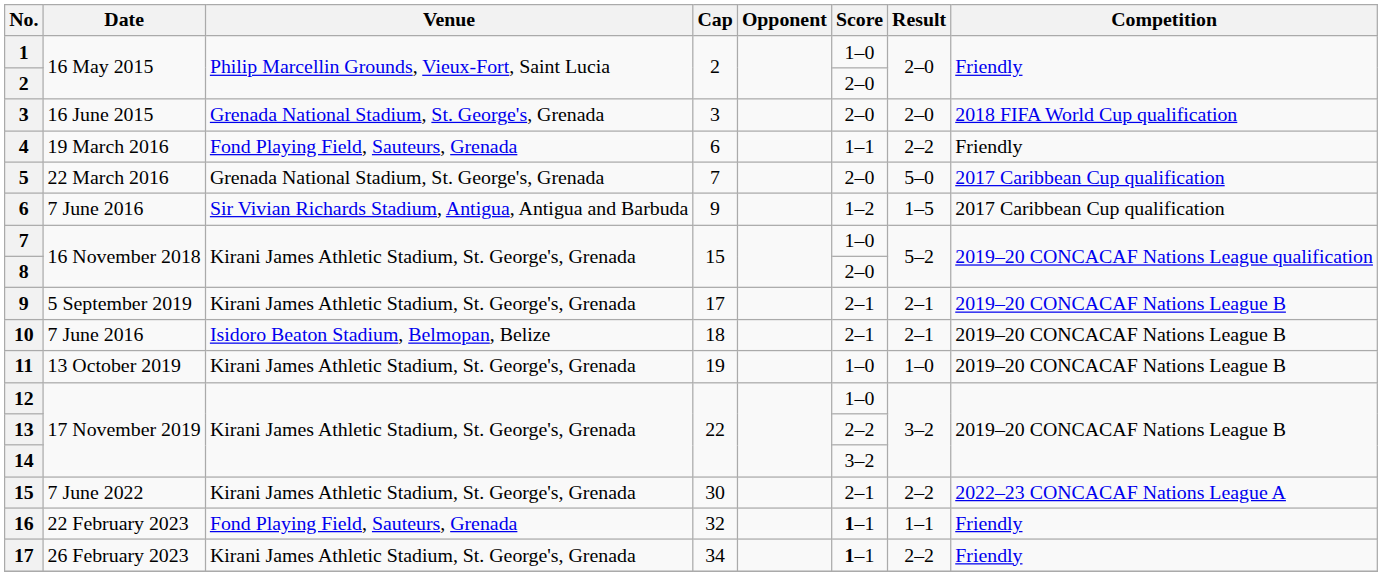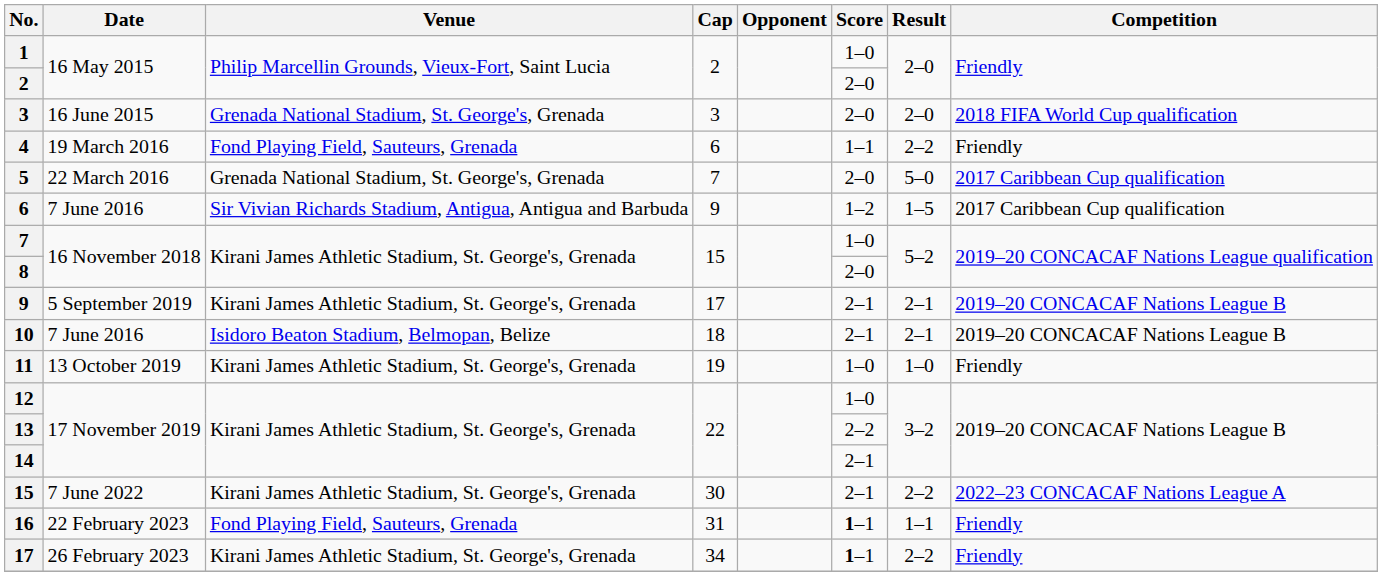11 | Competition: 2019–20 CONCACAF Nations League B -> Friendly
14 | Score: 3–2 -> 2–1
16 | Cap: 32 -> 31
